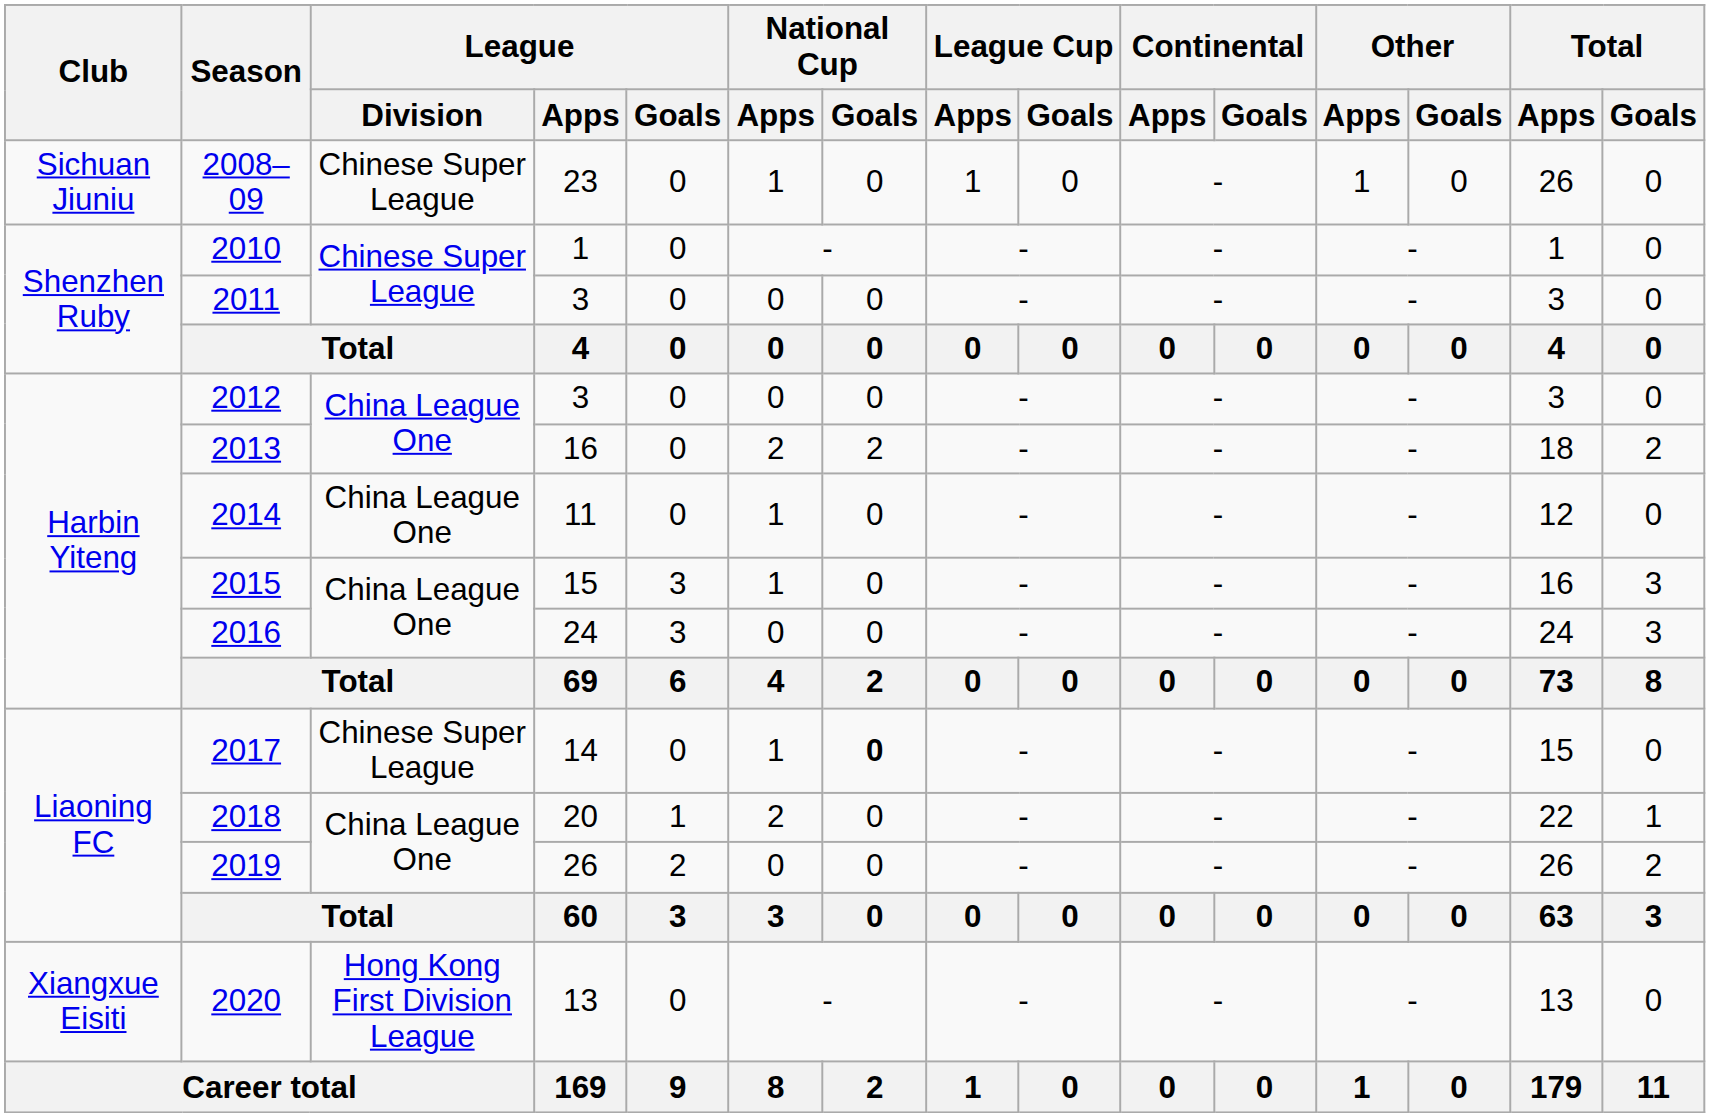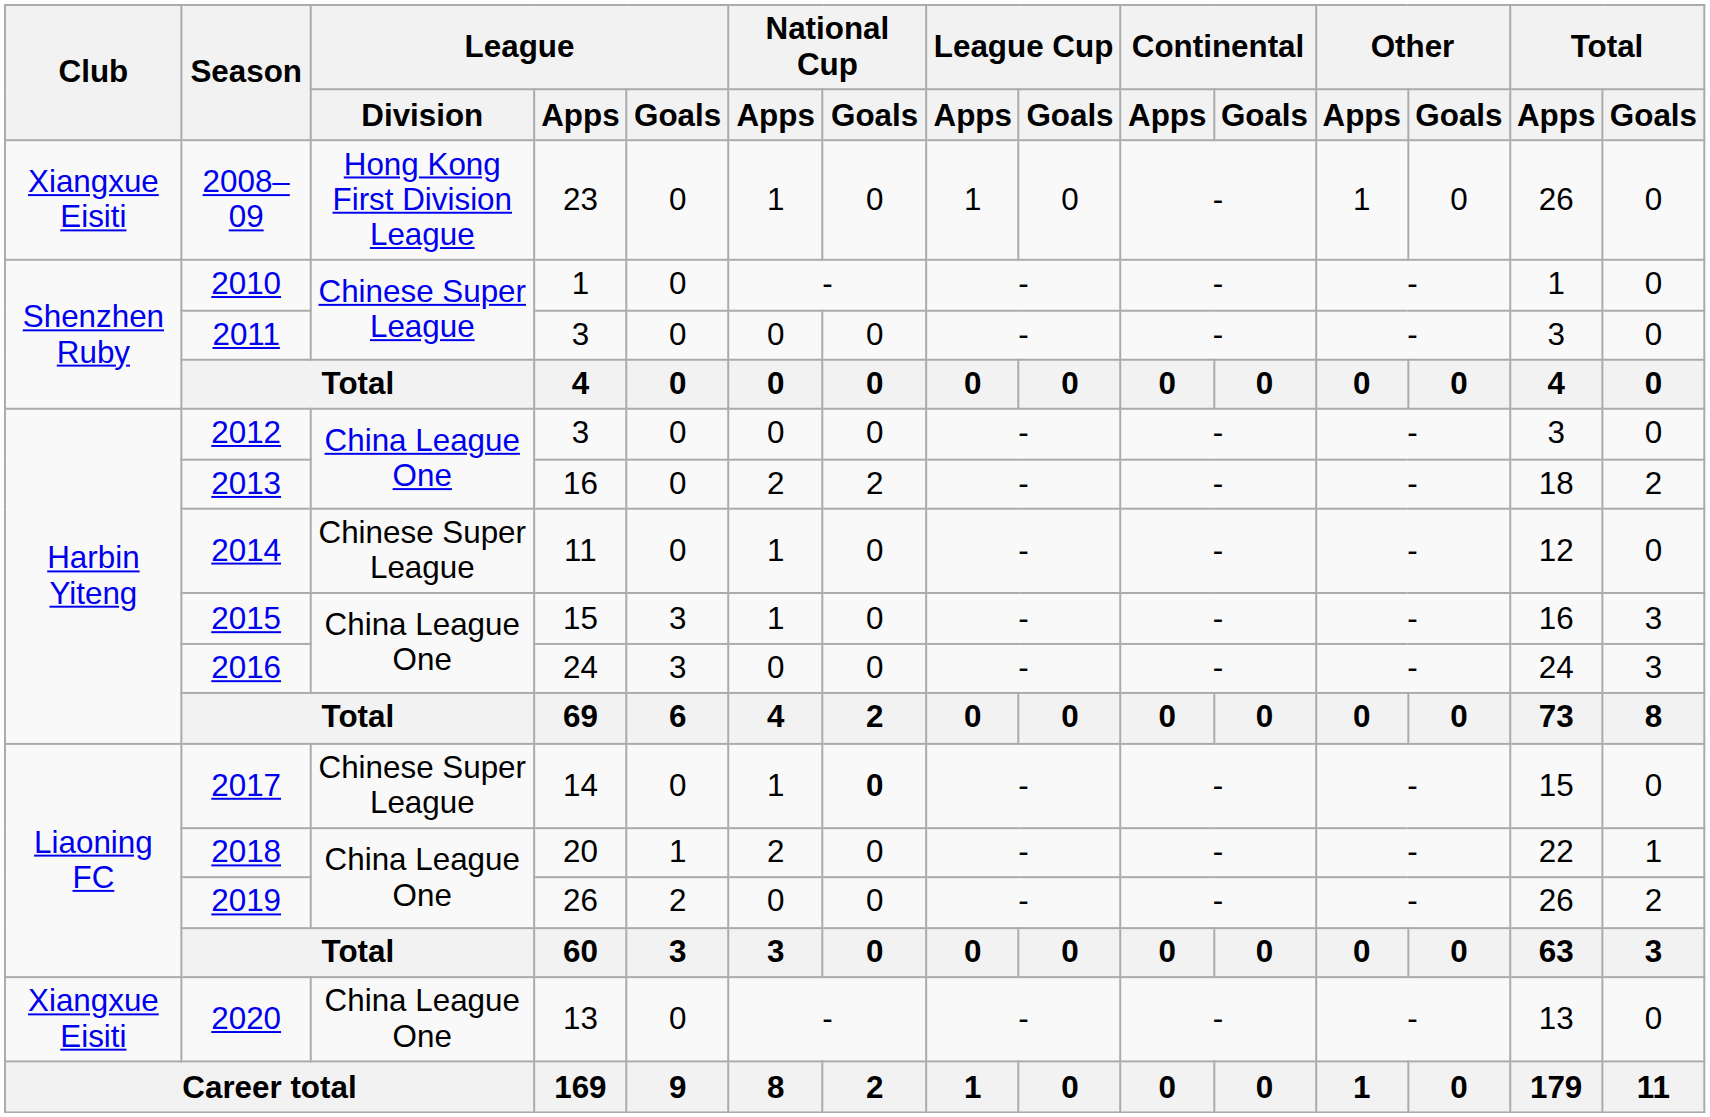2008–09 | Club: Sichuan Jiuniu -> Xiangxue Eisiti
2008–09 | League / Division: Chinese Super League -> Hong Kong First Division League
2014 | League / Division: China League One -> Chinese Super League
2020 | League / Division: Hong Kong First Division League -> China League One
